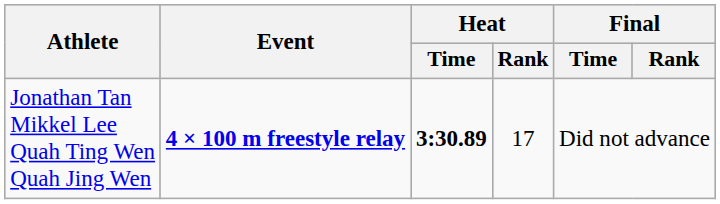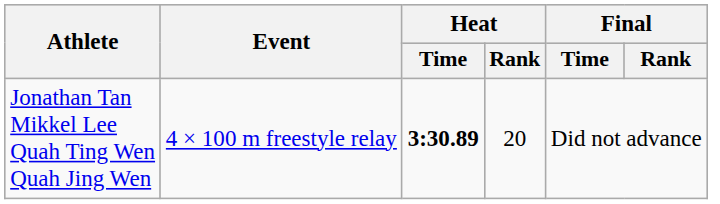Jonathan Tan Mikkel Lee Quah Ting Wen Quah Jing Wen | Event: bold -> normal
Jonathan Tan Mikkel Lee Quah Ting Wen Quah Jing Wen | Heat / Rank: 17 -> 20
